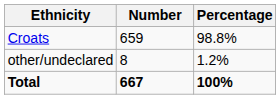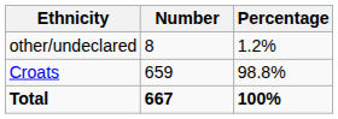rows swapped: Croats <-> other/undeclared
